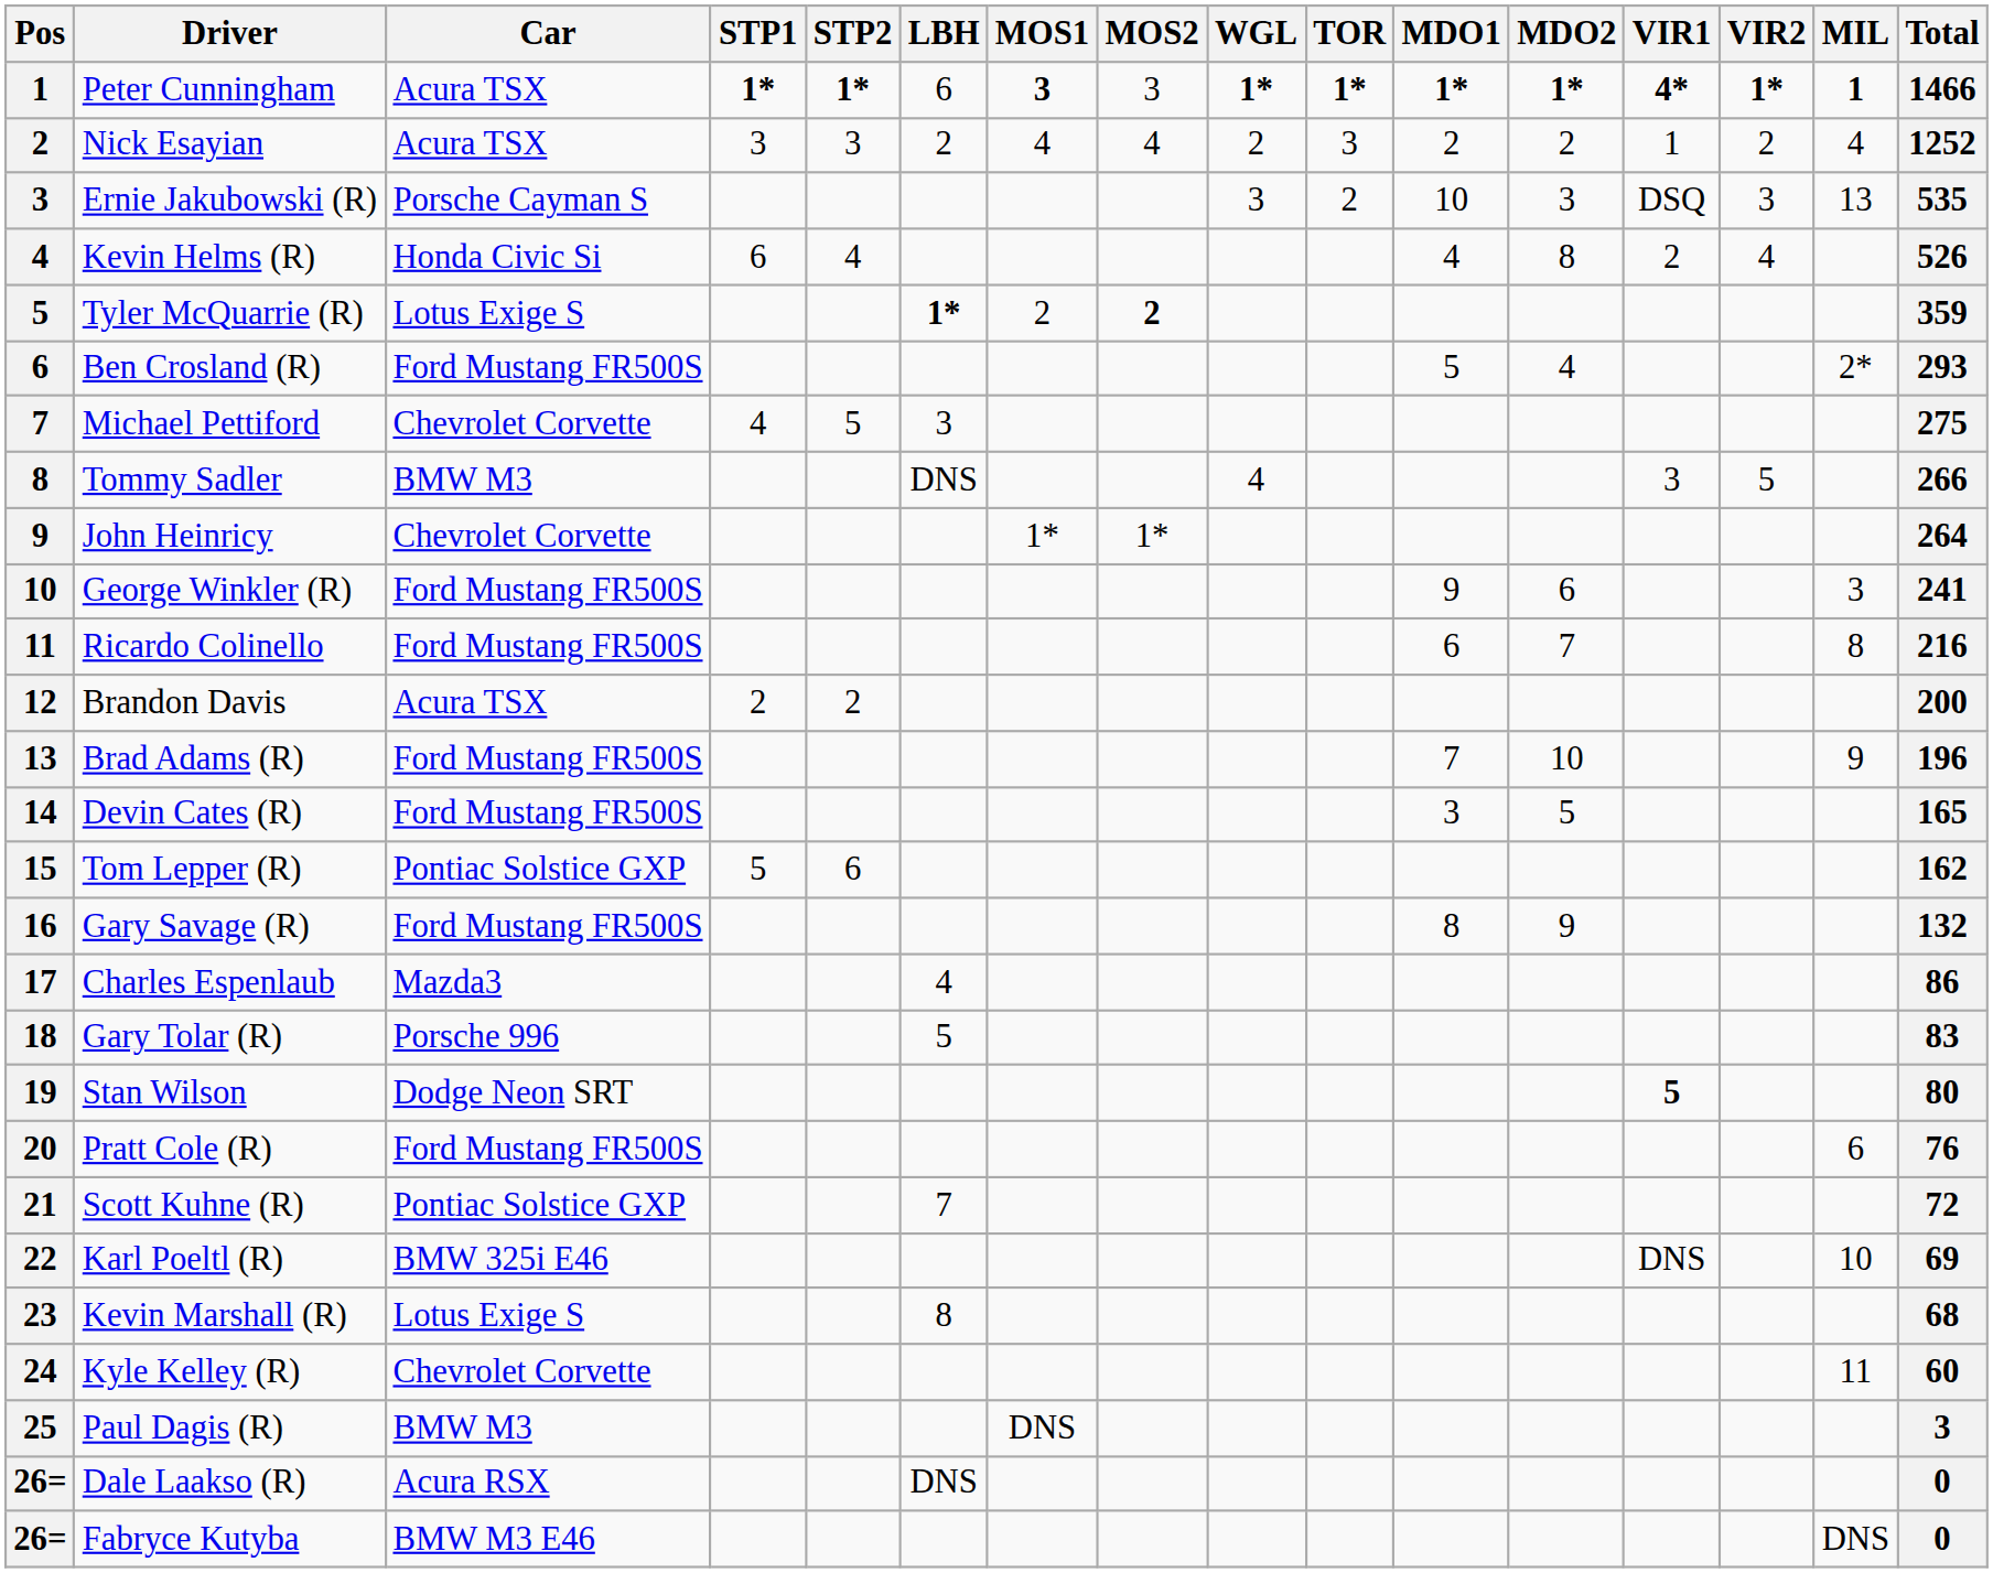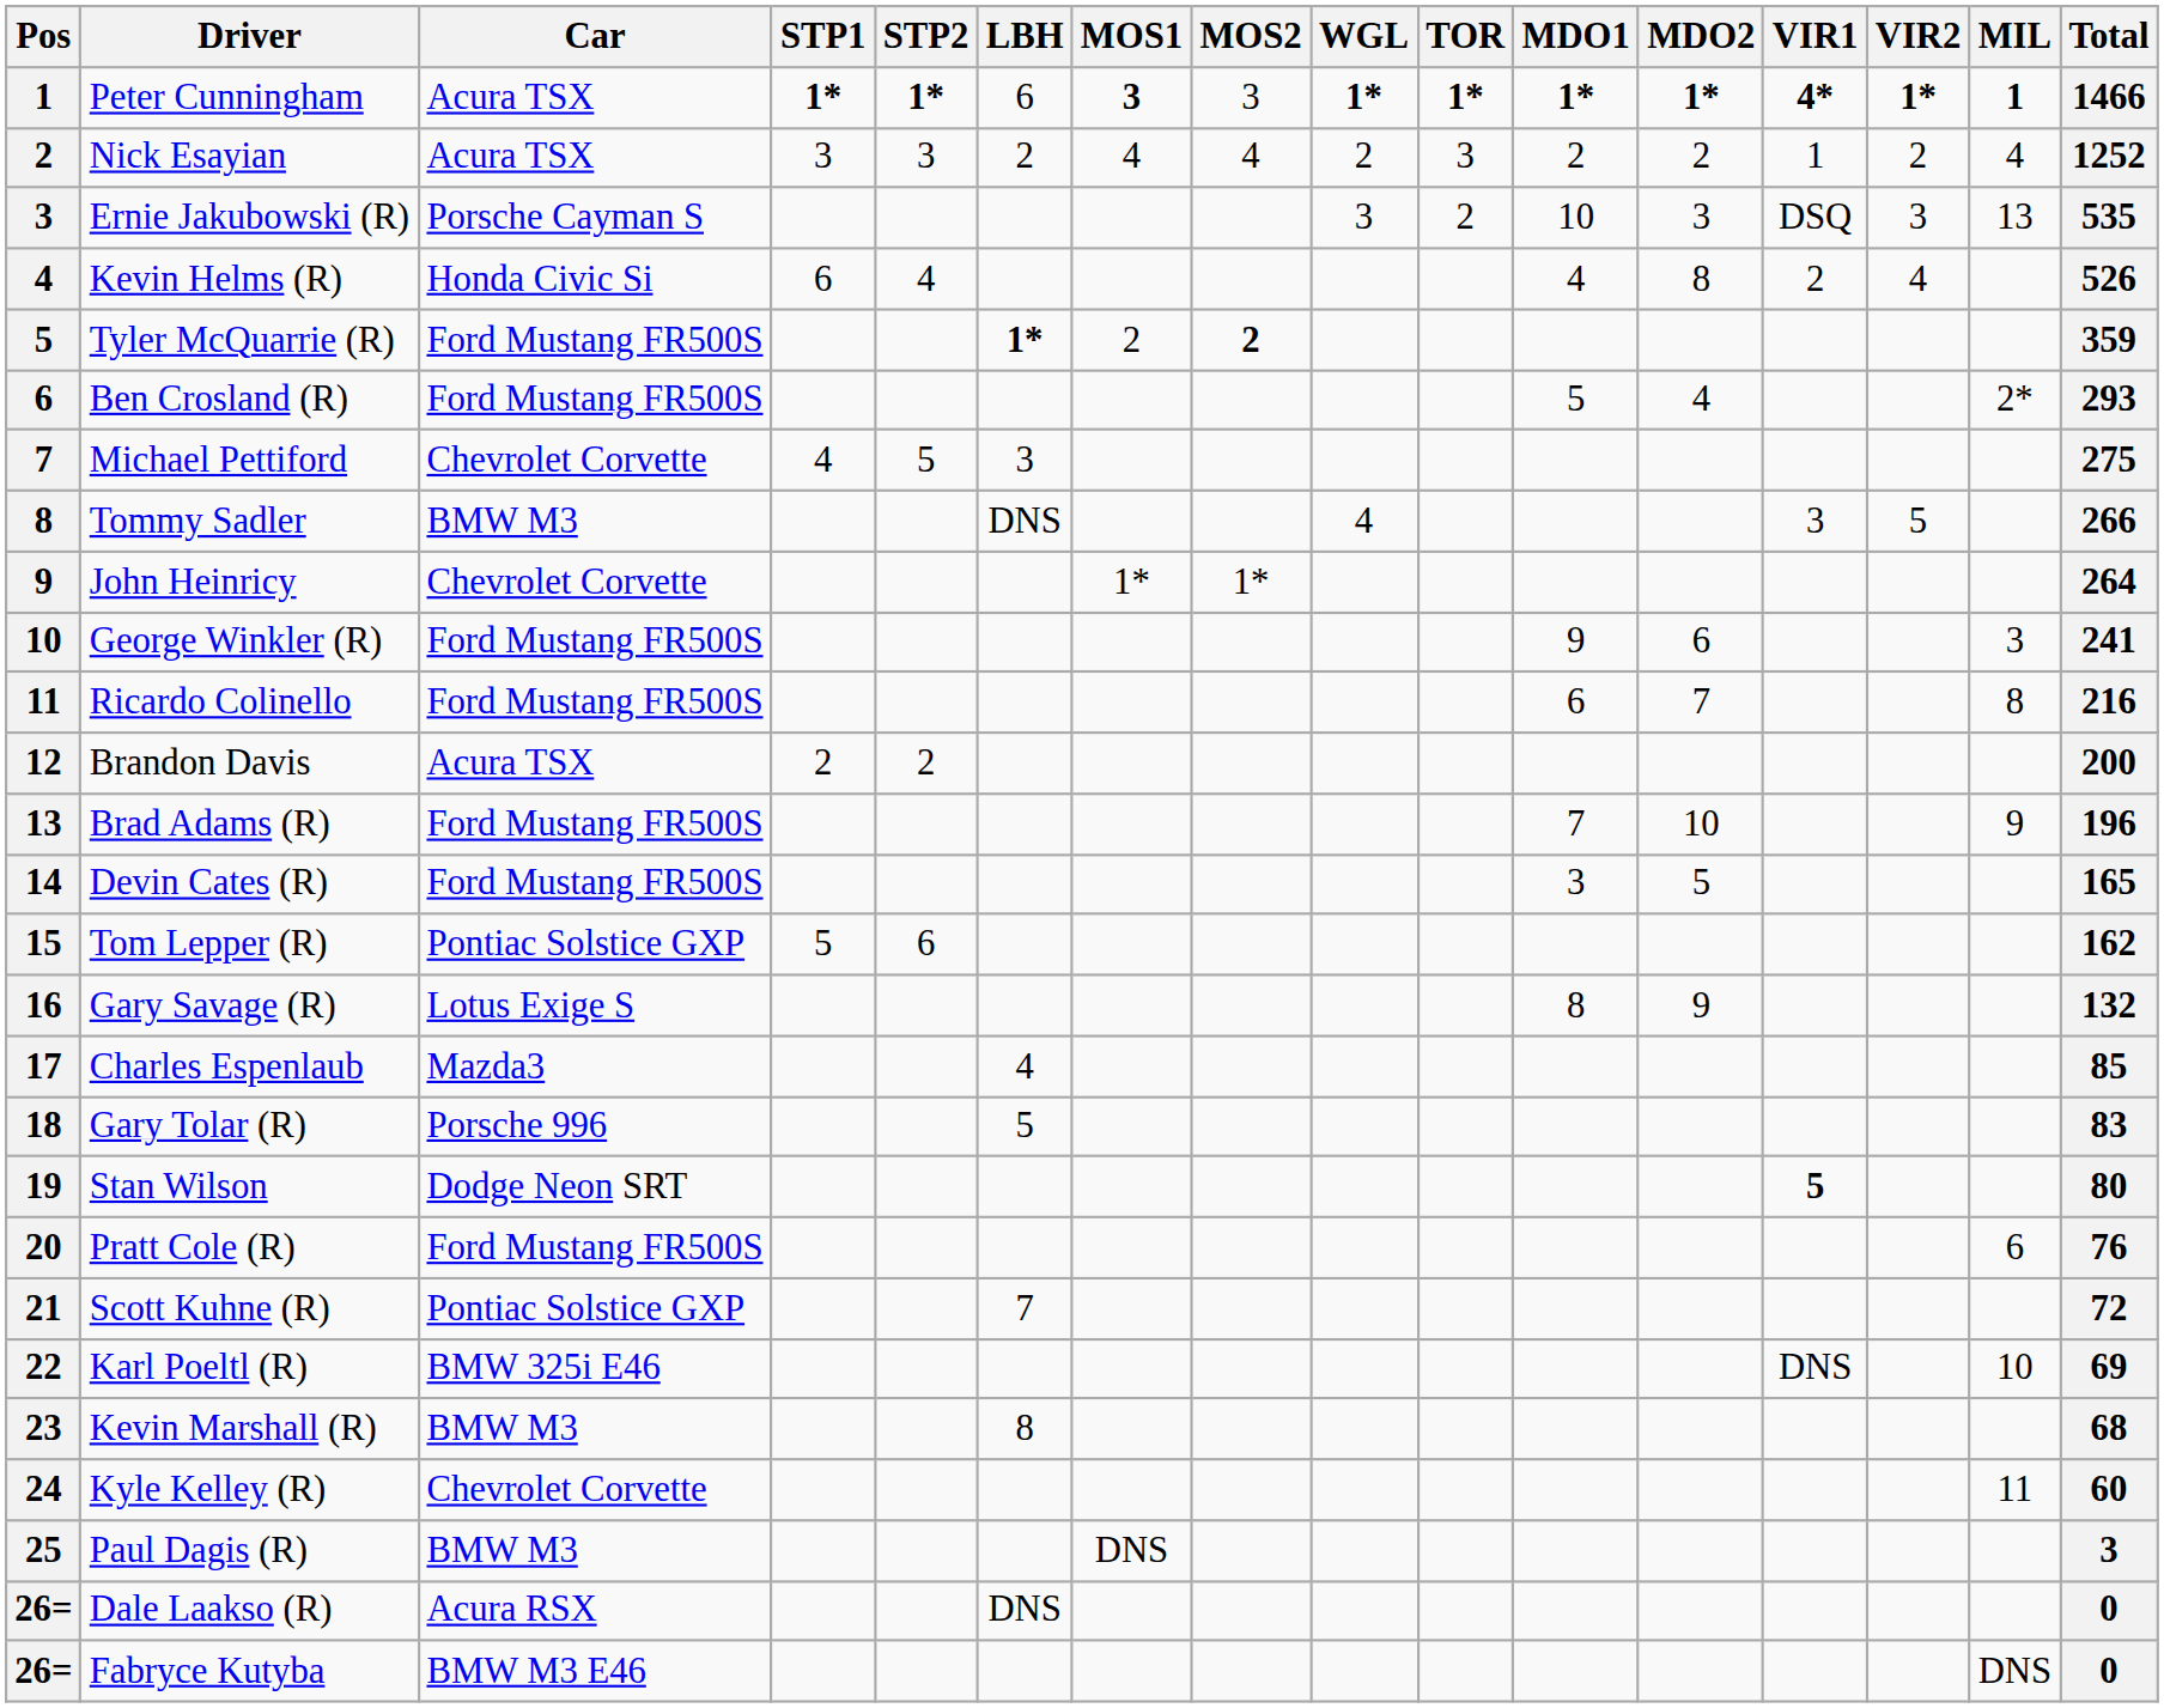Tyler McQuarrie (R) | Car: Lotus Exige S -> Ford Mustang FR500S
Gary Savage (R) | Car: Ford Mustang FR500S -> Lotus Exige S
Charles Espenlaub | Total: 86 -> 85
Kevin Marshall (R) | Car: Lotus Exige S -> BMW M3
